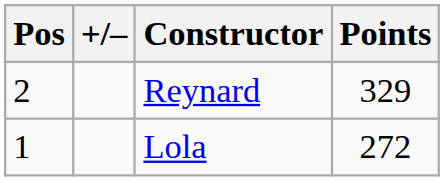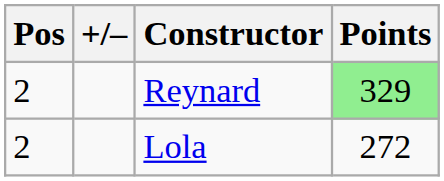Reynard | Points: no background -> lightgreen background
Lola | Pos: 1 -> 2
